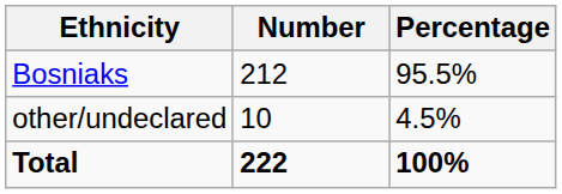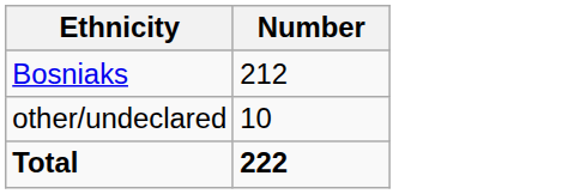- column: Percentage | 95.5% | 4.5% | 100%
